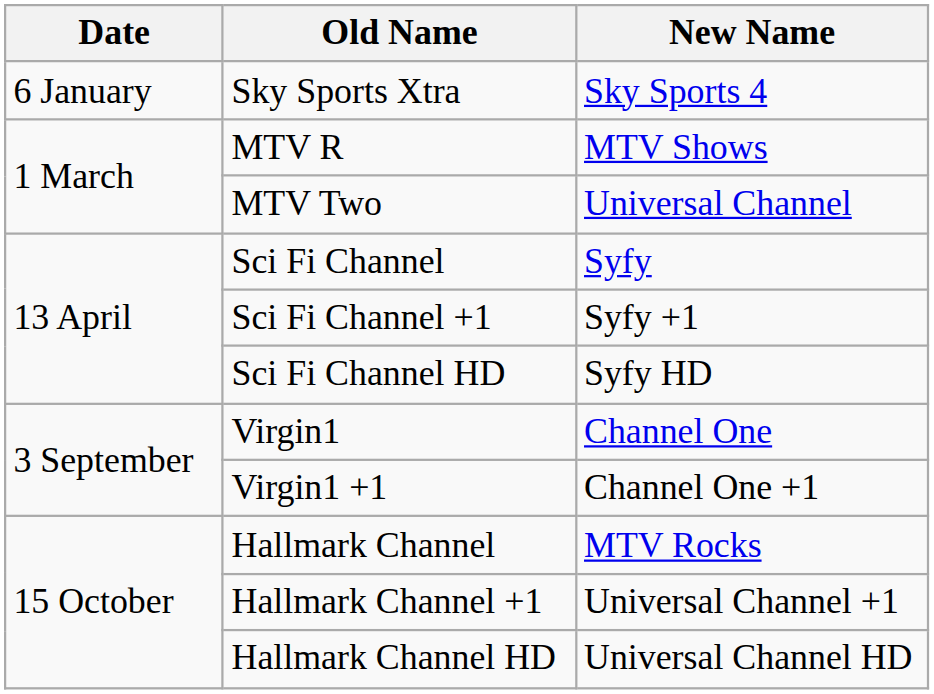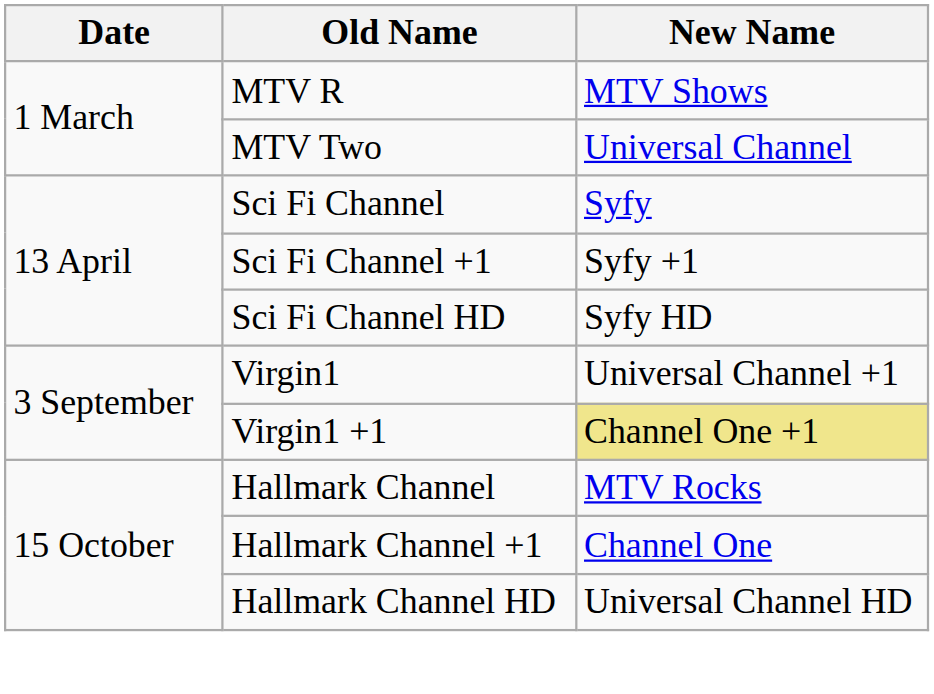- row: 6 January | Sky Sports Xtra | Sky Sports 4
Virgin1 | New Name: Channel One -> Universal Channel +1
Virgin1 +1 | New Name: no background -> khaki background
Hallmark Channel +1 | New Name: Universal Channel +1 -> Channel One
